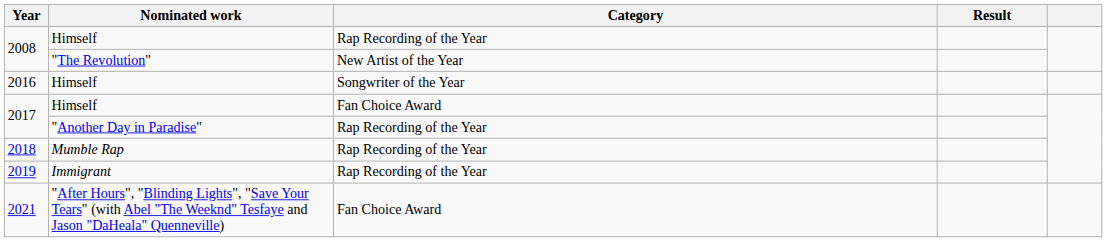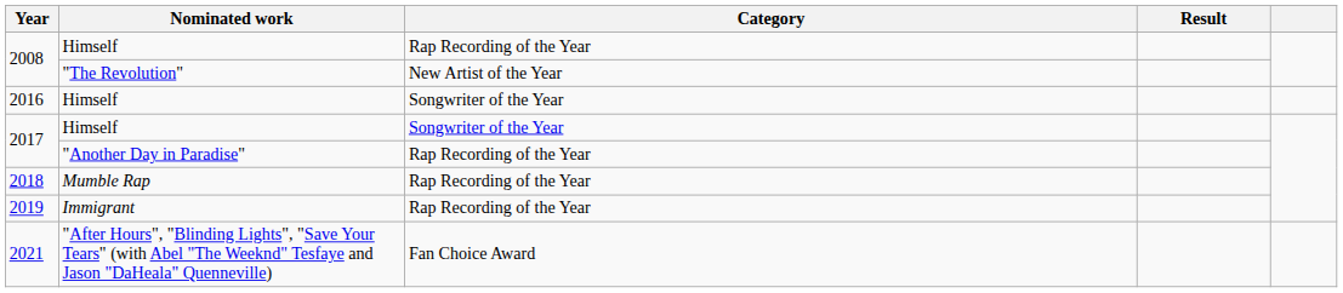2017 / Himself | Category: Fan Choice Award -> Songwriter of the Year
